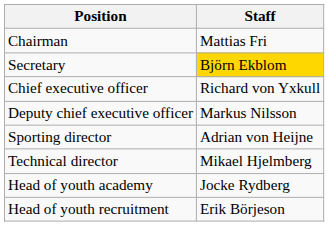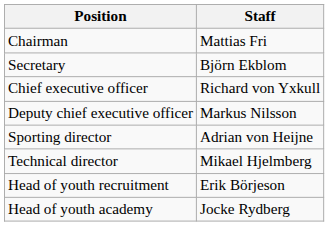Secretary | Staff: gold background -> no background
rows swapped: Head of youth academy <-> Head of youth recruitment
